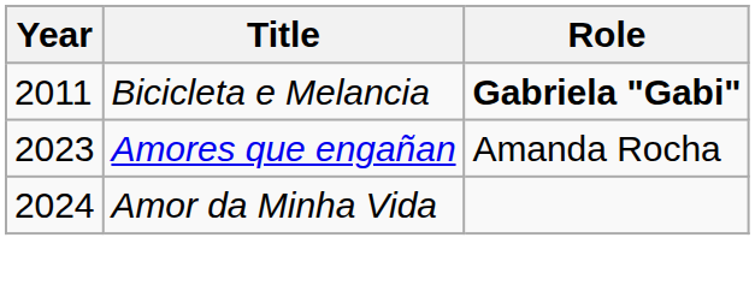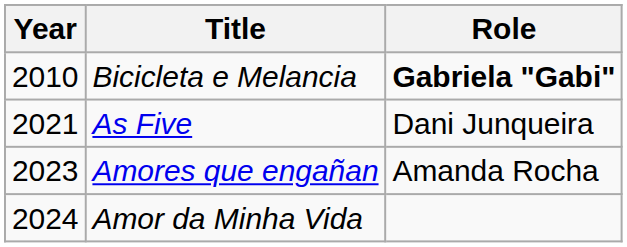Bicicleta e Melancia | Year: 2011 -> 2010
+ row: 2021 | As Five | Dani Junqueira
